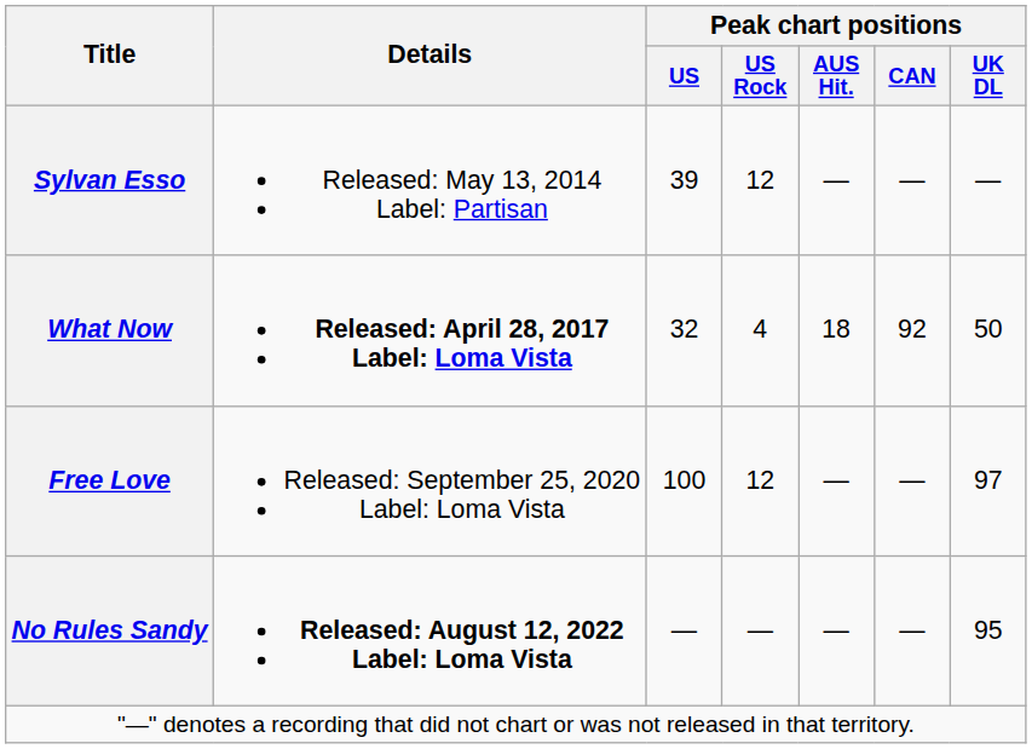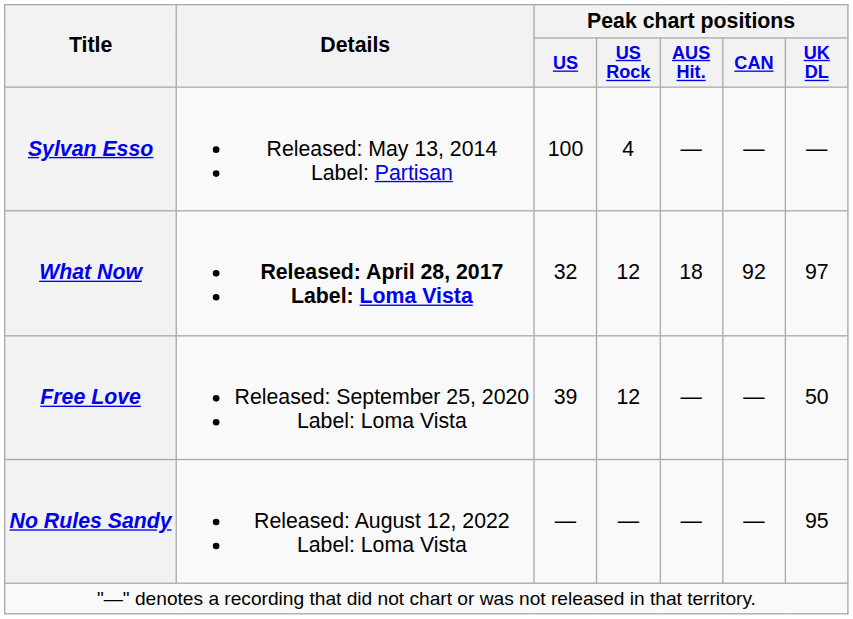Sylvan Esso | Peak chart positions / US: 39 -> 100
Sylvan Esso | Peak chart positions / US Rock: 12 -> 4
What Now | Peak chart positions / US Rock: 4 -> 12
What Now | Peak chart positions / UK DL: 50 -> 97
Free Love | Peak chart positions / US: 100 -> 39
Free Love | Peak chart positions / UK DL: 97 -> 50
No Rules Sandy | Details: bold -> normal
